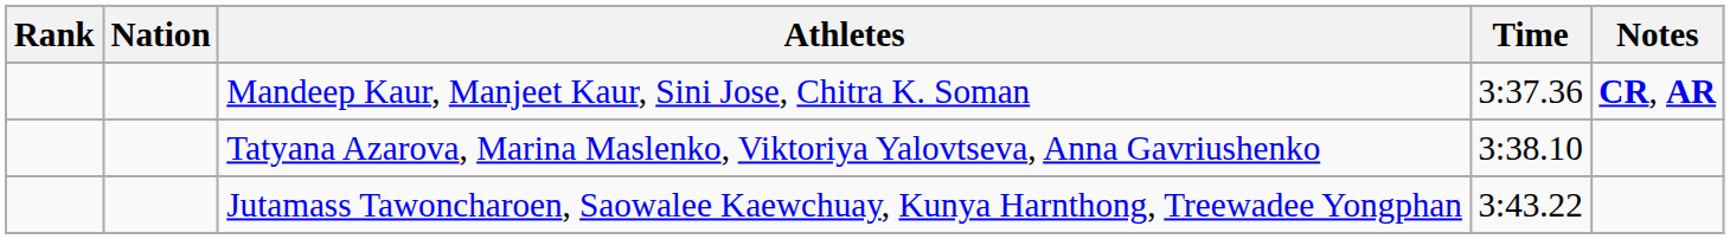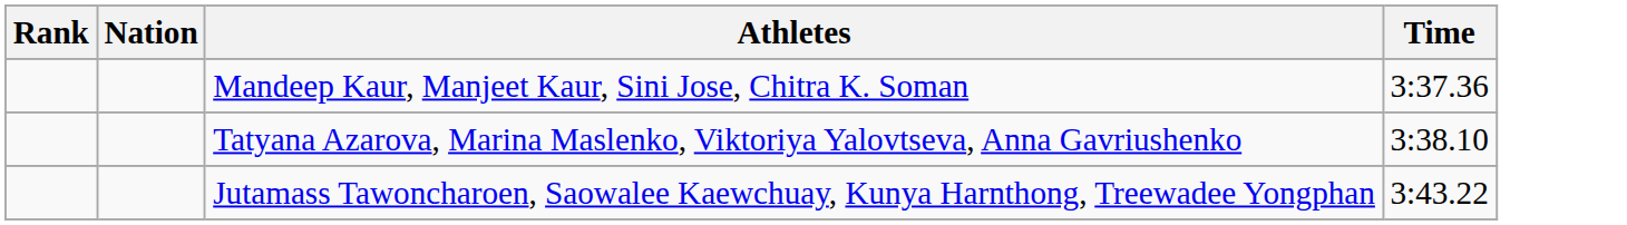- column: Notes | CR, AR
